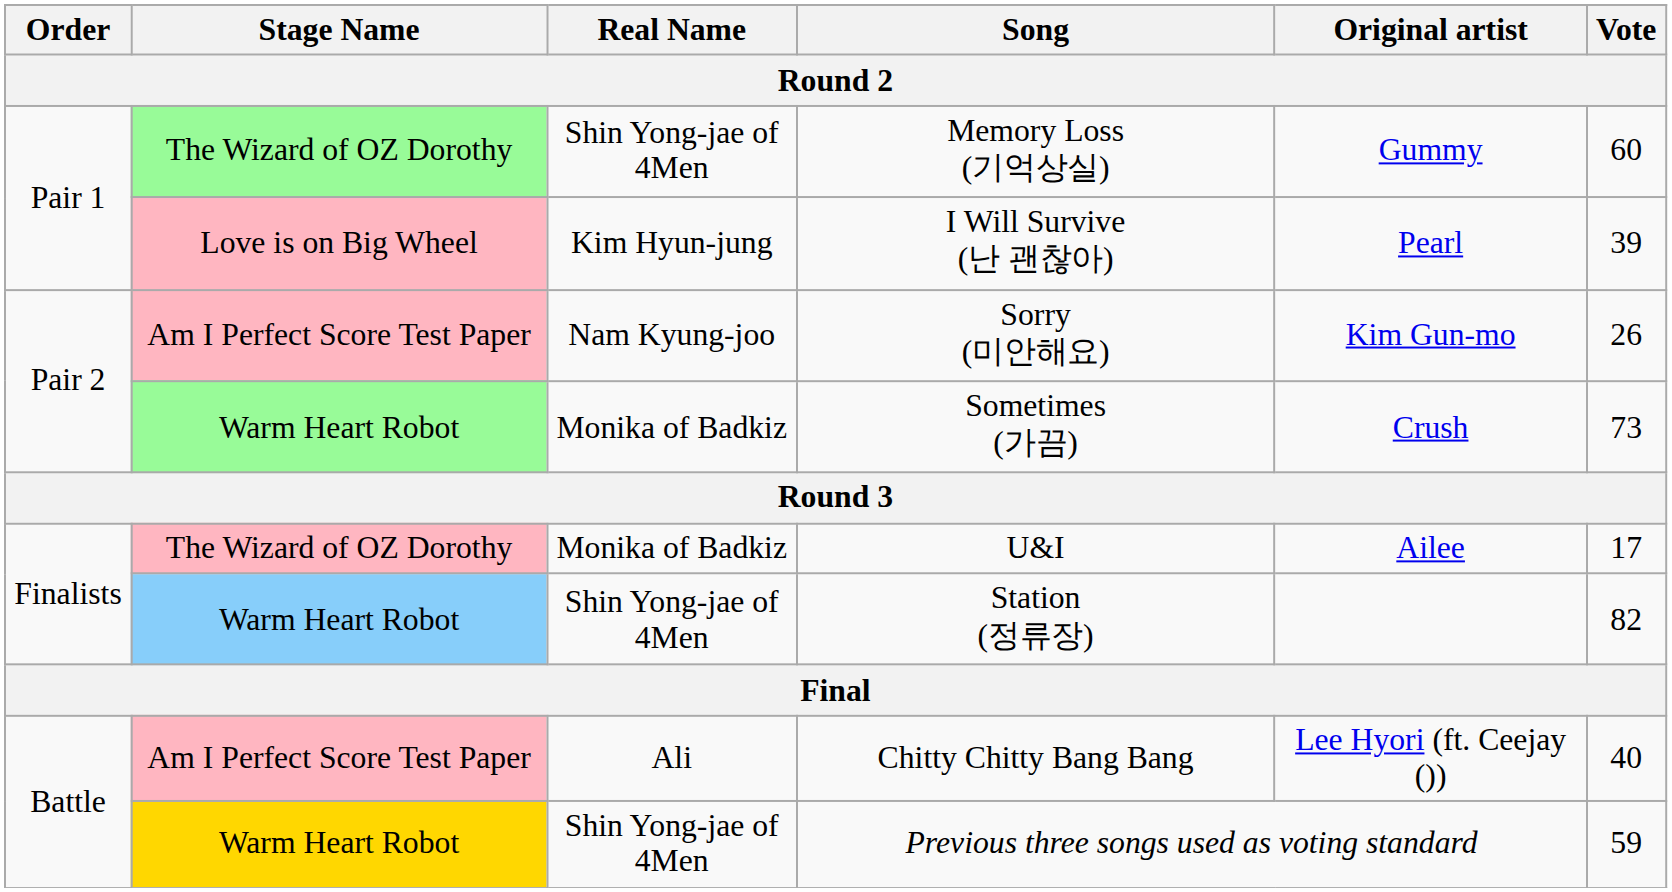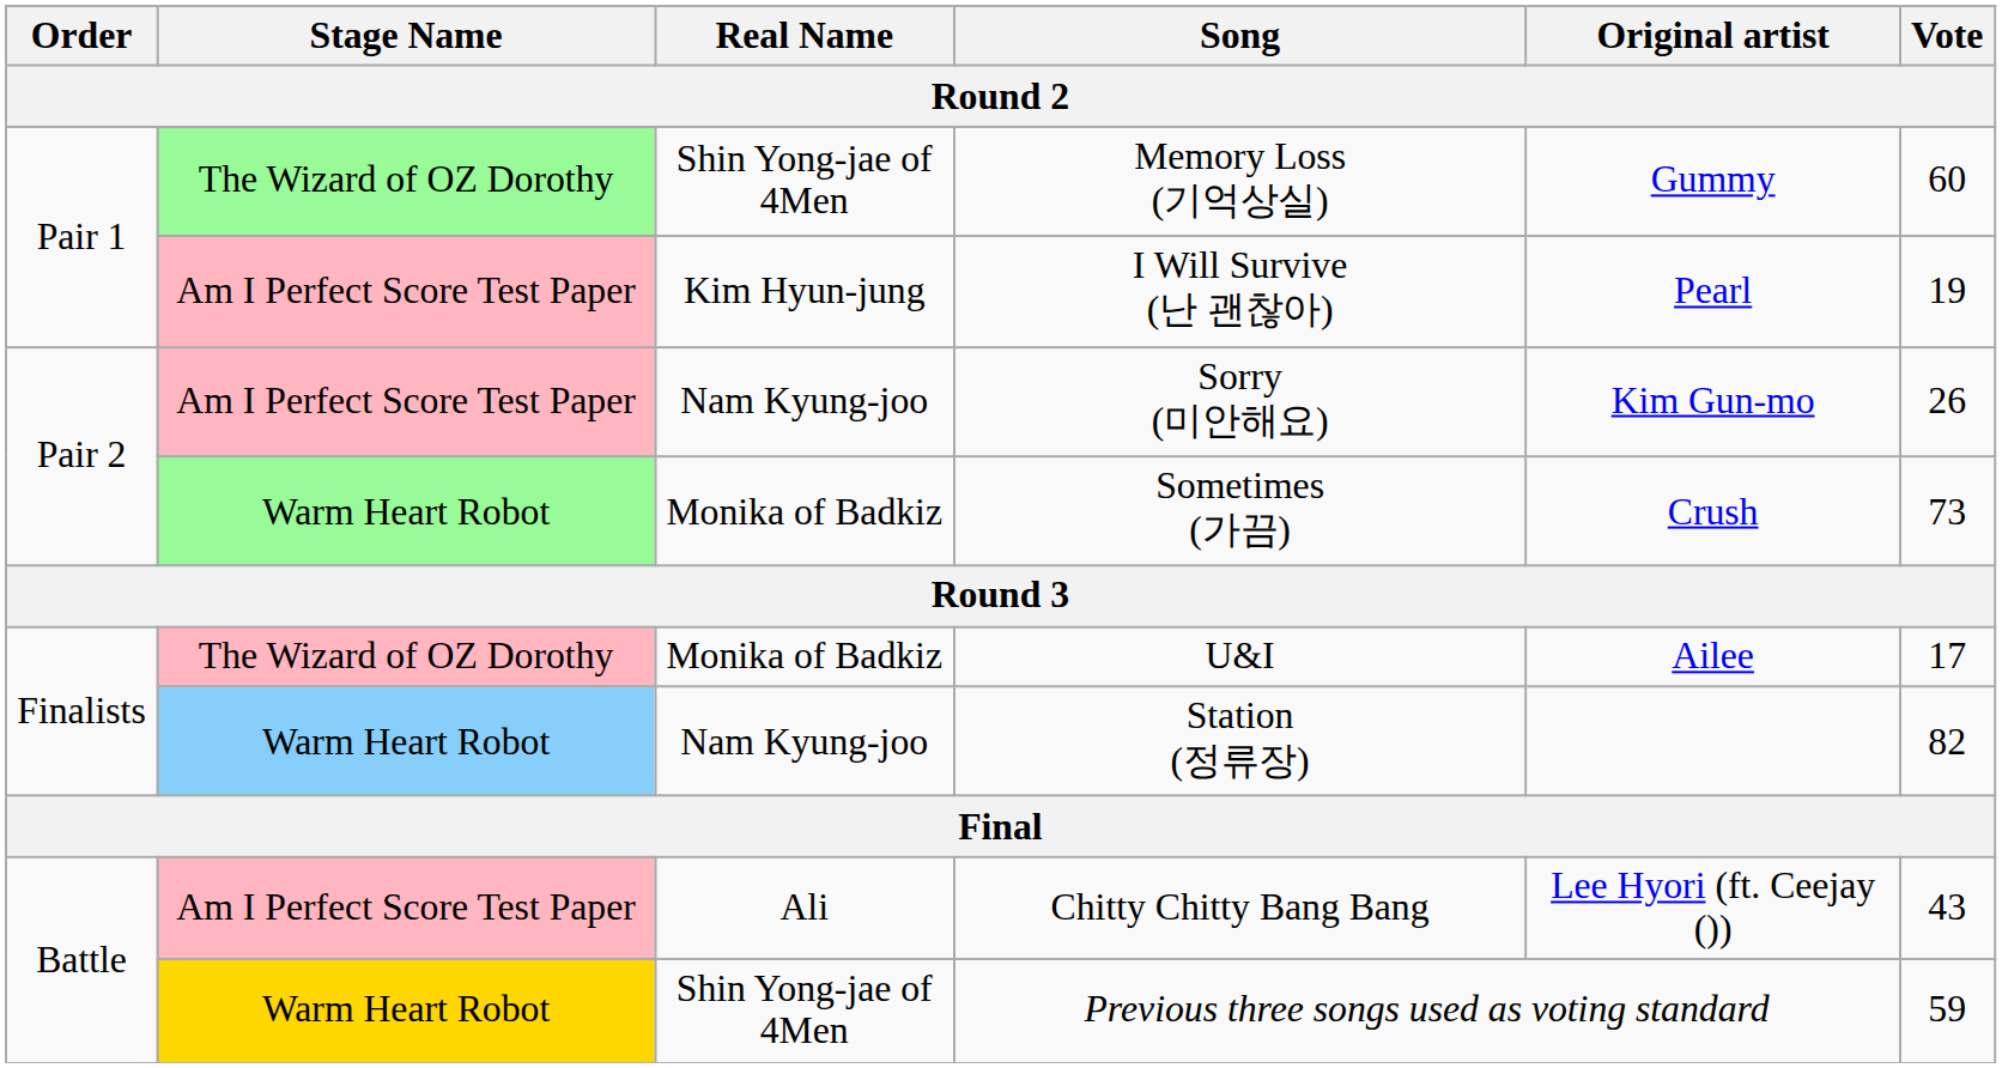I Will Survive (난 괜찮아) | Stage Name: Love is on Big Wheel -> Am I Perfect Score Test Paper
I Will Survive (난 괜찮아) | Vote: 39 -> 19
Station (정류장) | Real Name: Shin Yong-jae of 4Men -> Nam Kyung-joo
Chitty Chitty Bang Bang | Vote: 40 -> 43
